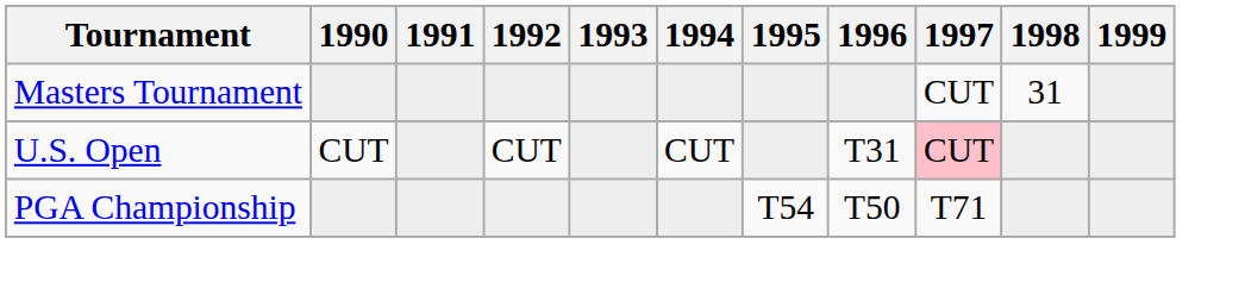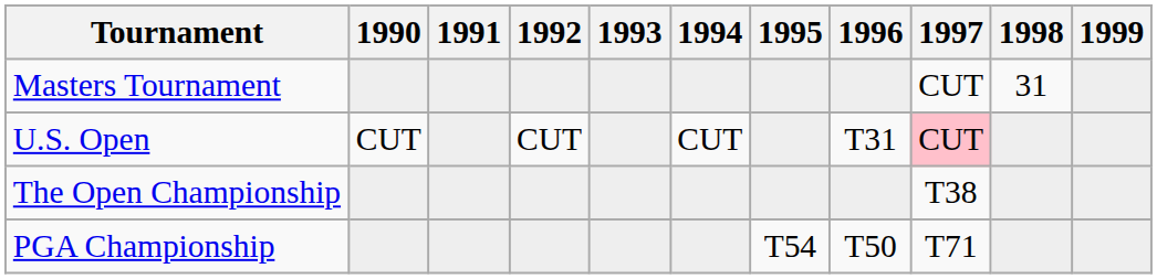+ row: The Open Championship | T38
